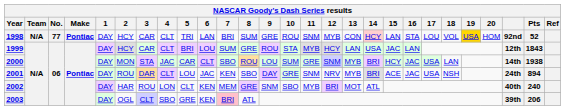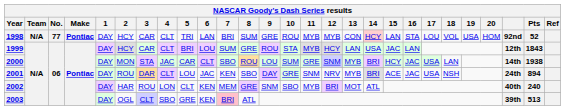1998 | 11: SNM -> MYB
1998 | 19: gold background -> no background
2003 | Pts: 206 -> 513
